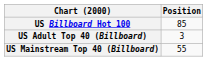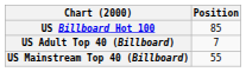US Adult Top 40 (Billboard) | Position: 3 -> 7
